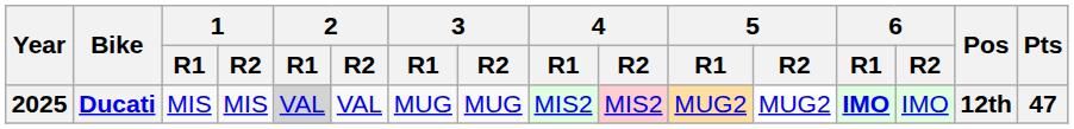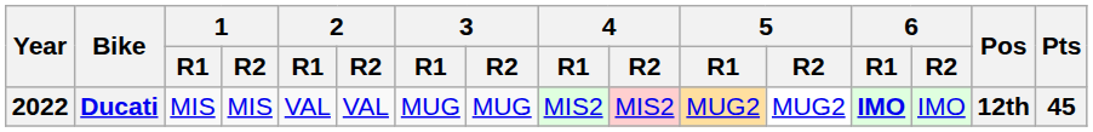Ducati | Year: 2025 -> 2022
Ducati | 2 / R1: lightgrey background -> no background
Ducati | Pts: 47 -> 45
